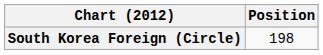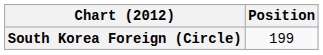South Korea Foreign (Circle) | Position: 198 -> 199
